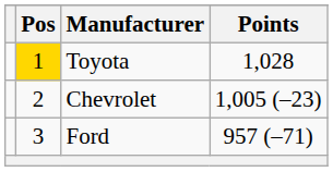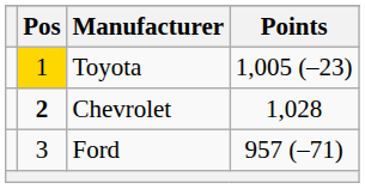Toyota | Points: 1,028 -> 1,005 (–23)
Chevrolet | Pos: normal -> bold
Chevrolet | Points: 1,005 (–23) -> 1,028
